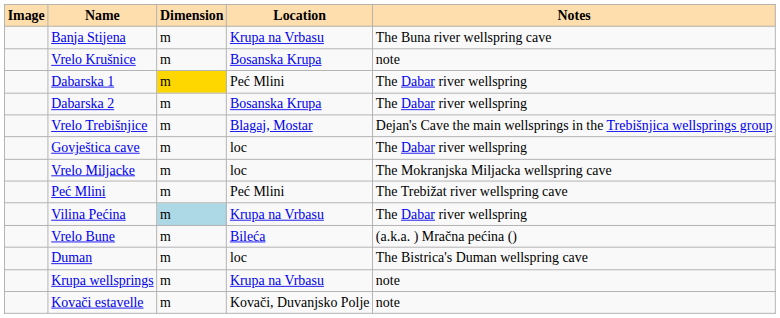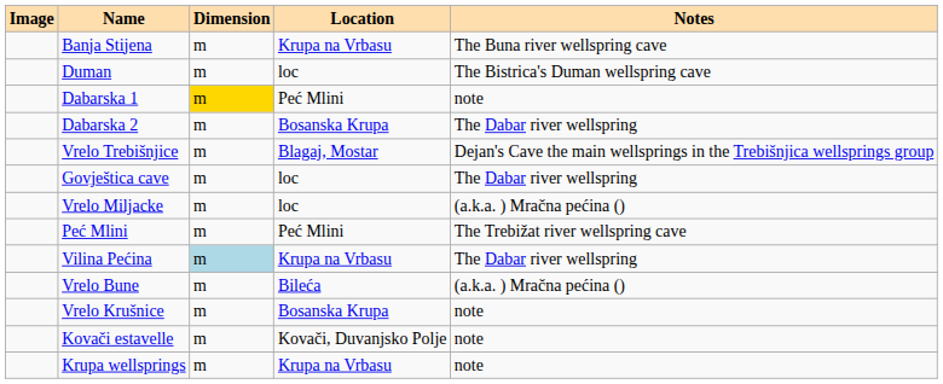rows swapped: Duman <-> Vrelo Krušnice
Dabarska 1 | Notes: The Dabar river wellspring -> note
Vrelo Miljacke | Notes: The Mokranjska Miljacka wellspring cave -> (a.k.a. ) Mračna pećina ()
rows swapped: Krupa wellsprings <-> Kovači estavelle
